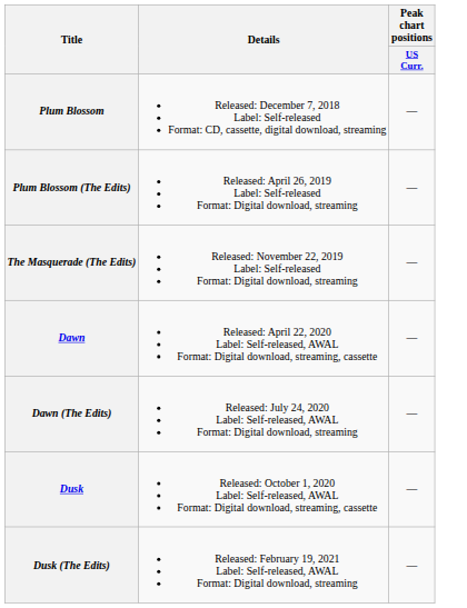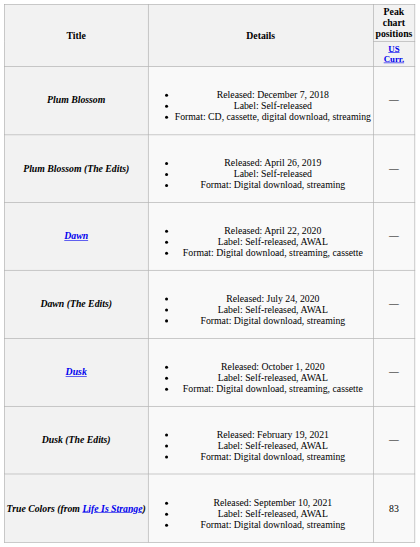- row: The Masquerade (The Edits) | Released: November 22, 2019 Label: Self-released Format: Digital download, streaming | —
+ row: True Colors (from Life Is Strange) | Released: September 10, 2021 Label: Self-released, AWAL Format: Digital download, streaming | 83
